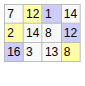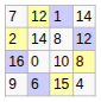16 | column 2: 3 -> 0
16 | column 3: 13 -> 10
+ row: 9 | 6 | 15 | 4
